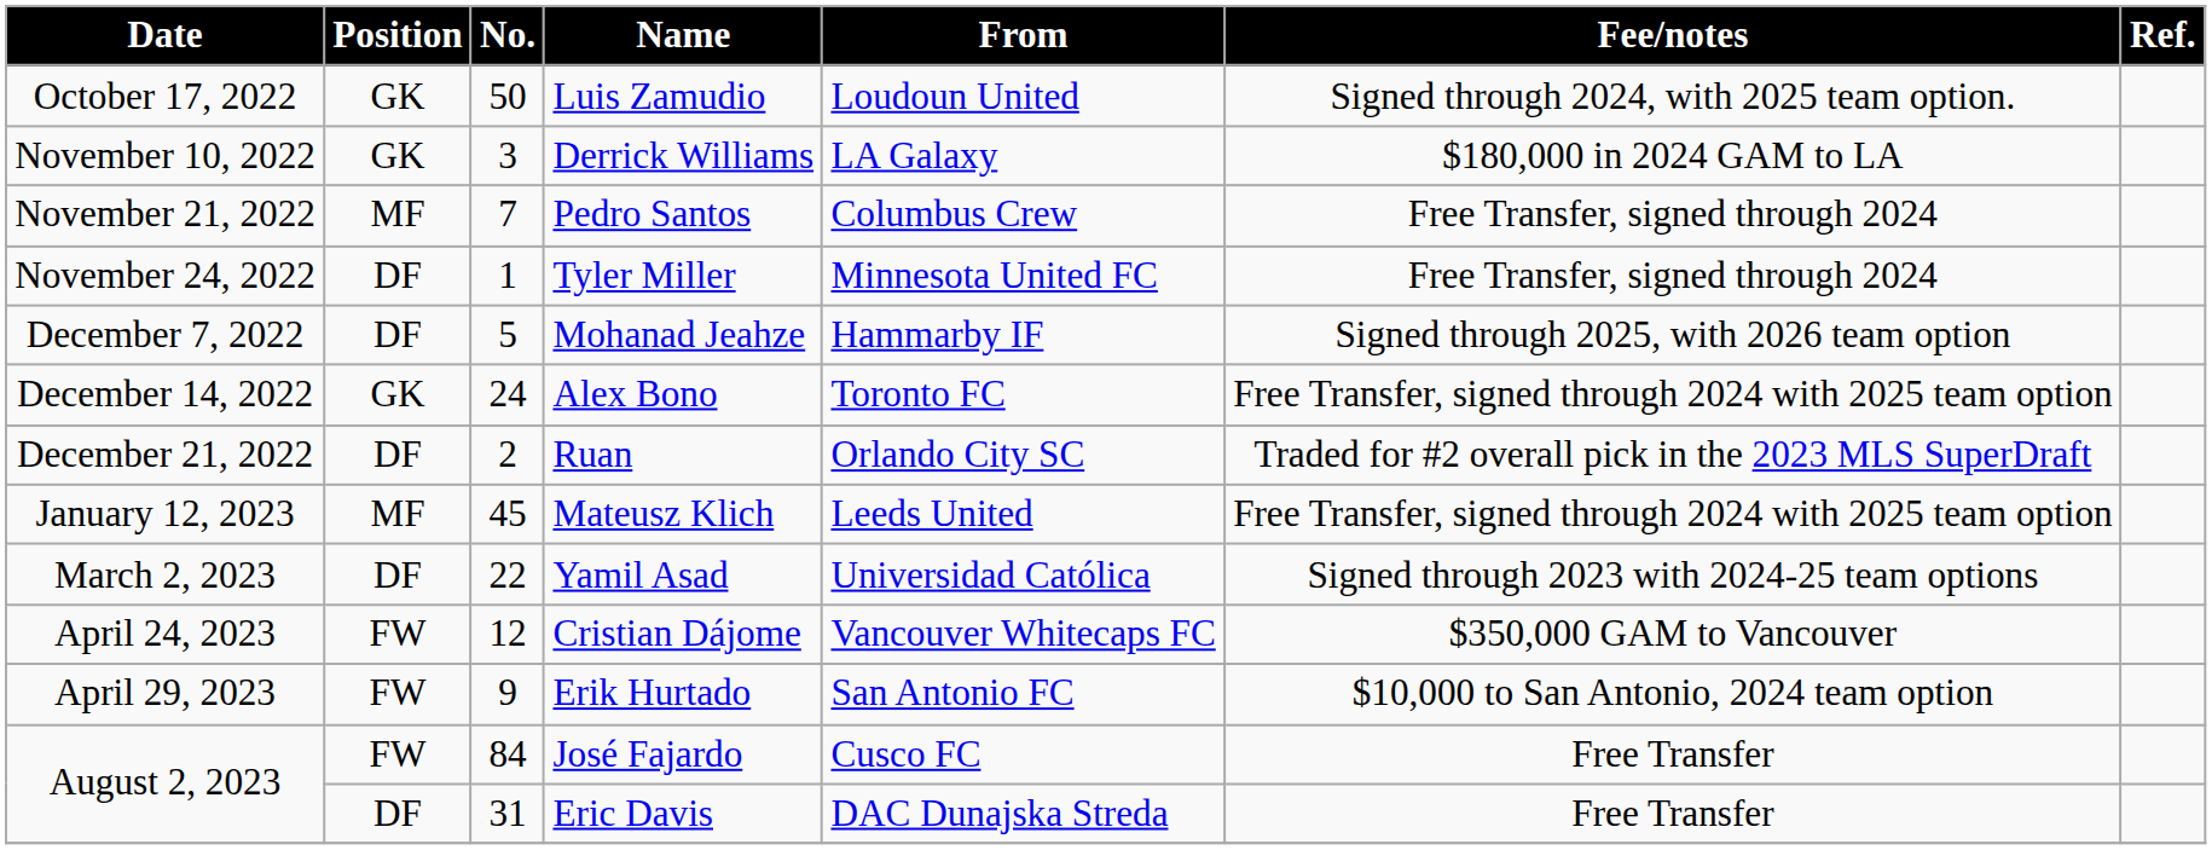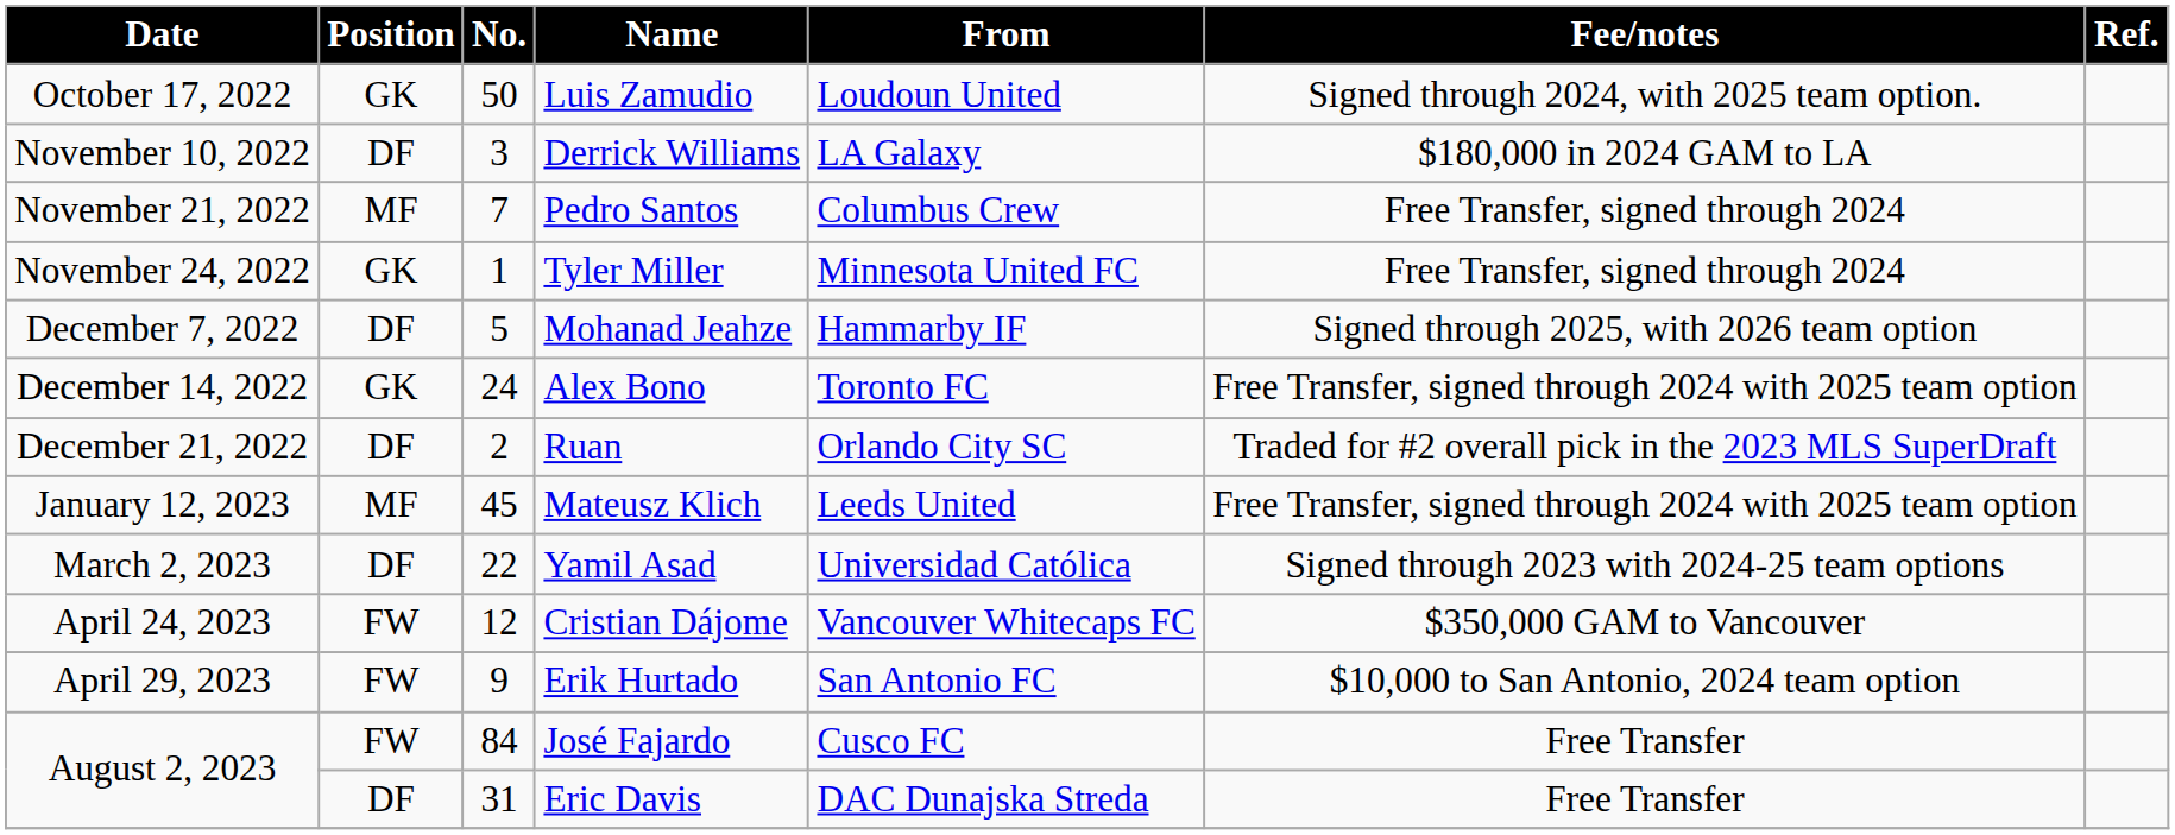Derrick Williams | Position: GK -> DF
Tyler Miller | Position: DF -> GK
